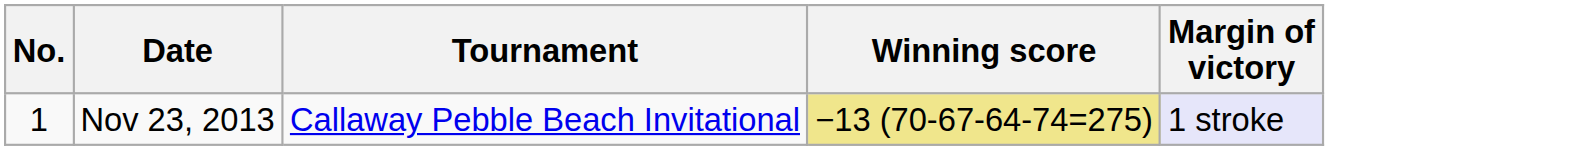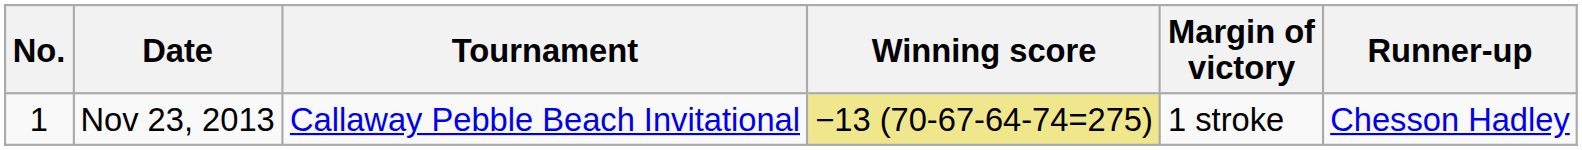+ column: Runner-up | Chesson Hadley
Nov 23, 2013 | Margin of victory: lavender background -> no background
